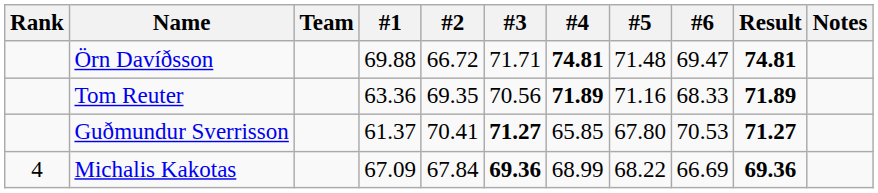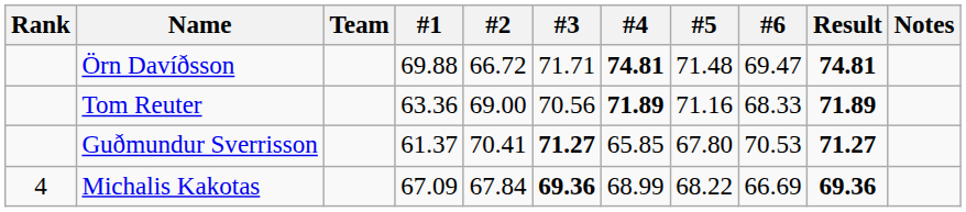Tom Reuter | #2: 69.35 -> 69.00
